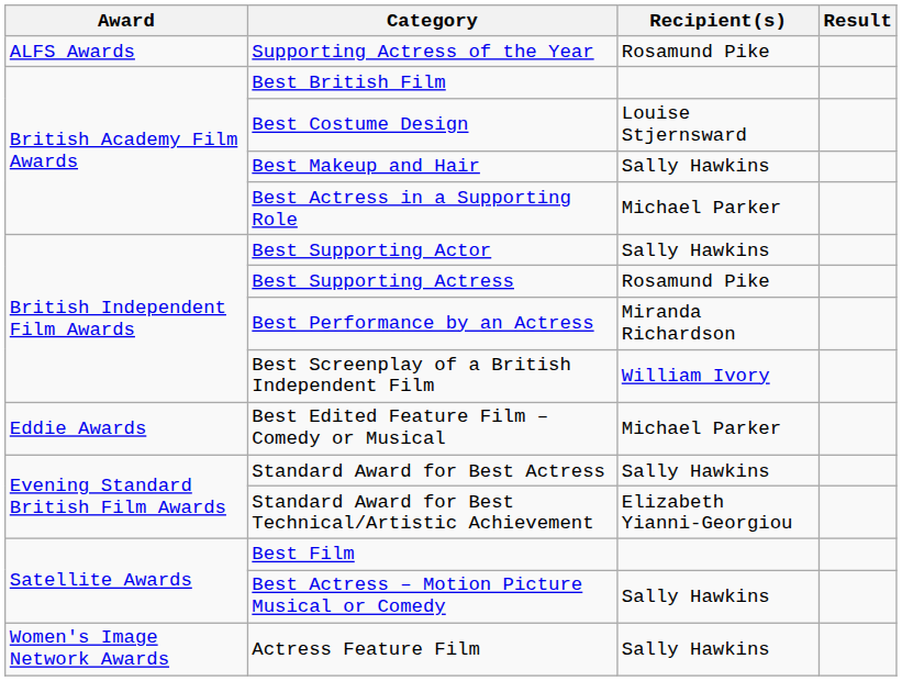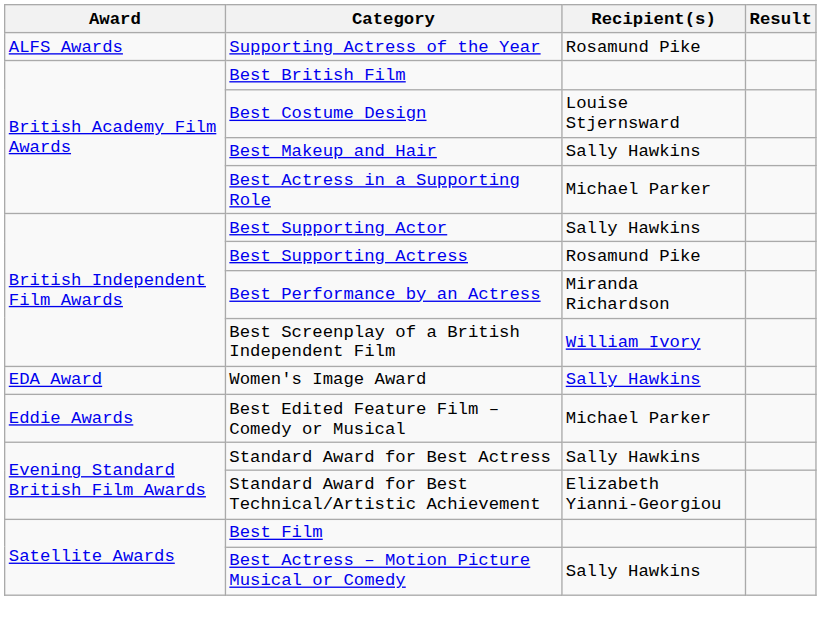+ row: EDA Award | Women's Image Award | Sally Hawkins
- row: Women's Image Network Awards | Actress Feature Film | Sally Hawkins
